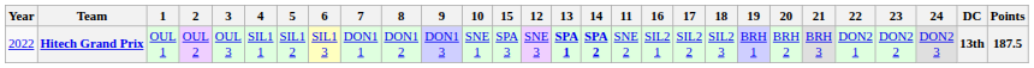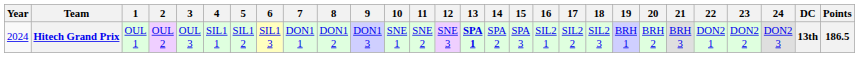columns swapped: 11 <-> 15
Hitech Grand Prix | Year: 2022 -> 2024
Hitech Grand Prix | 14: bold -> normal
Hitech Grand Prix | Points: 187.5 -> 186.5
